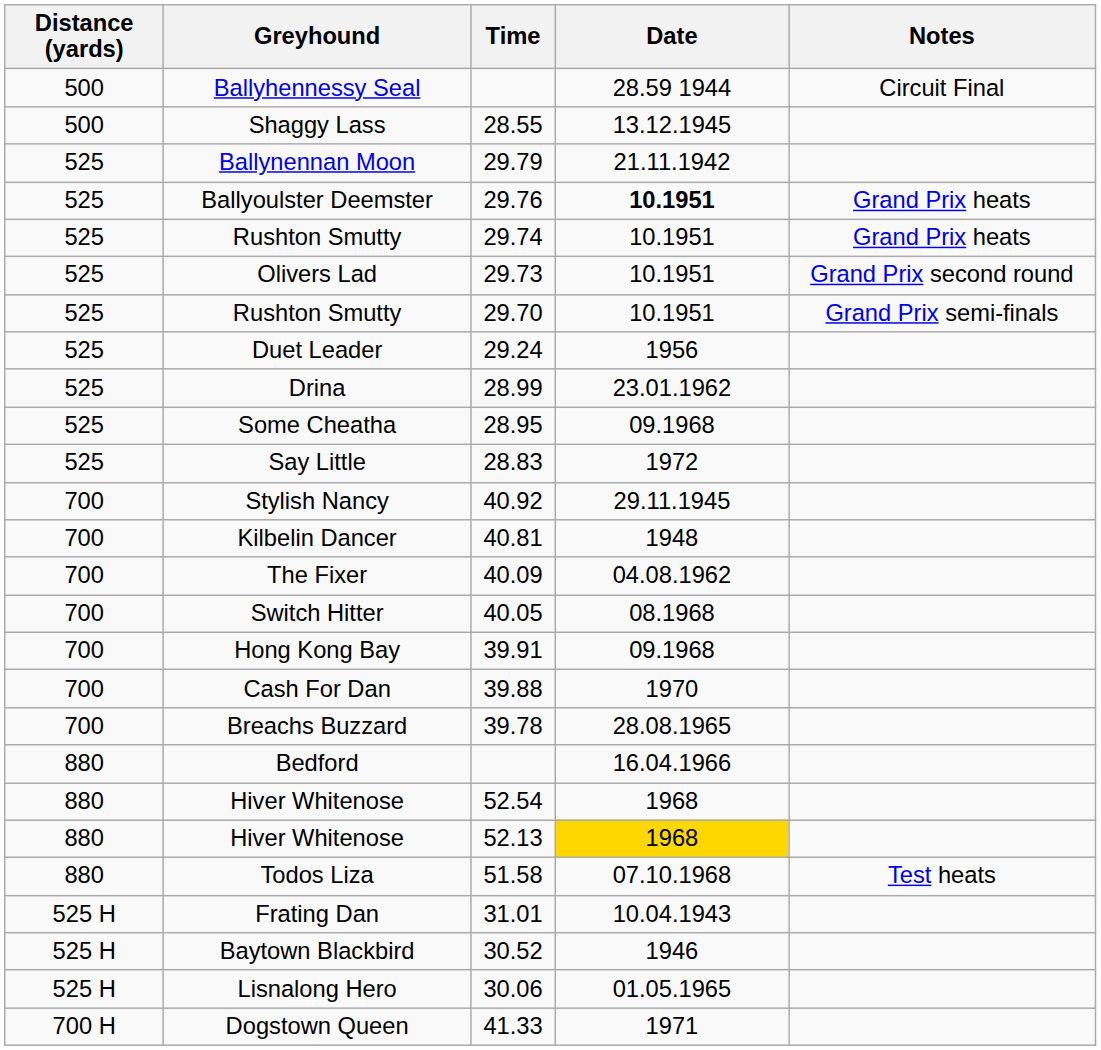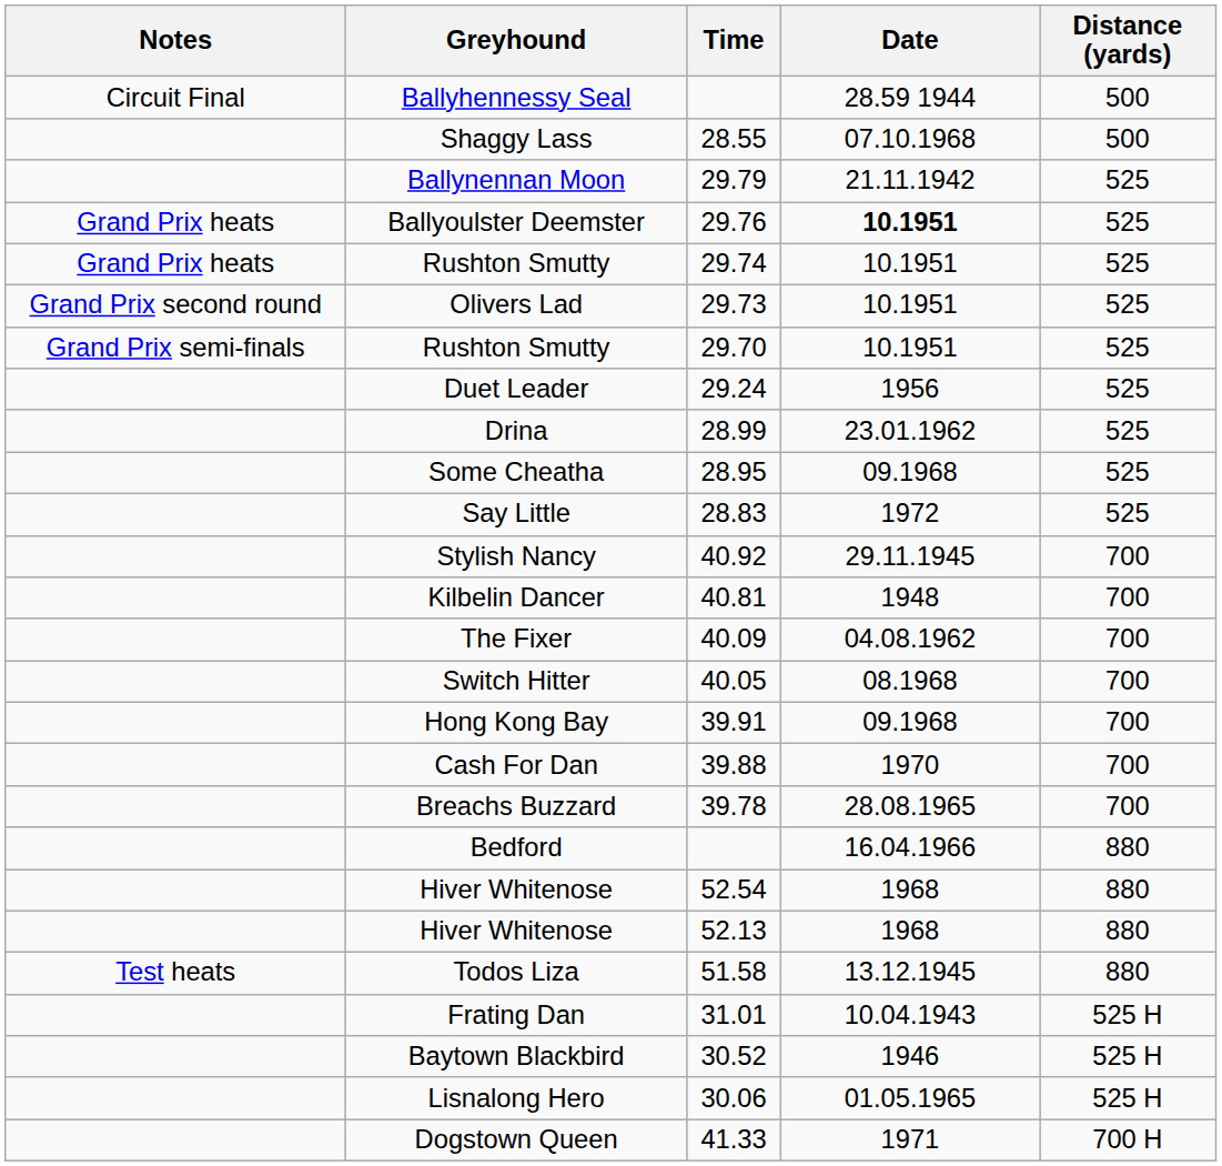columns swapped: Distance (yards) <-> Notes
Shaggy Lass | Date: 13.12.1945 -> 07.10.1968
Hiver Whitenose / 52.13 | Date: gold background -> no background
Todos Liza | Date: 07.10.1968 -> 13.12.1945
